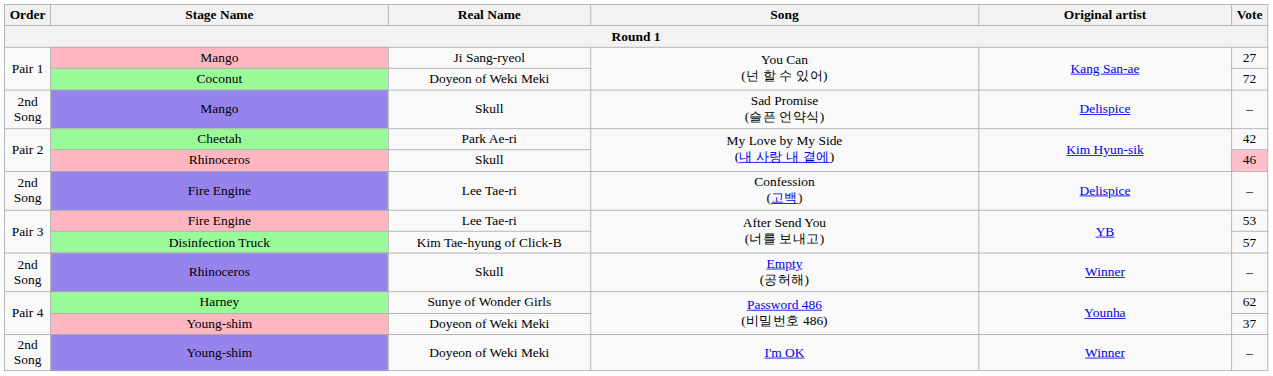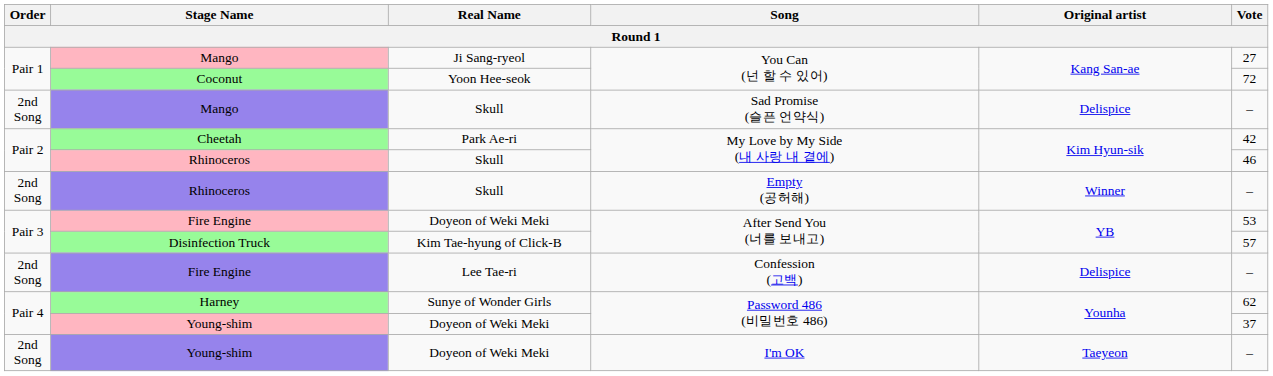Coconut | Real Name: Doyeon of Weki Meki -> Yoon Hee-seok
Rhinoceros / My Love by My Side (내 사랑 내 곁에) | Vote: pink background -> no background
rows swapped: Rhinoceros / Empty (공허해) <-> Fire Engine / Confession (고백)
Fire Engine / After Send You (너를 보내고) | Real Name: Lee Tae-ri -> Doyeon of Weki Meki
Young-shim / I'm OK | Original artist: Winner -> Taeyeon
